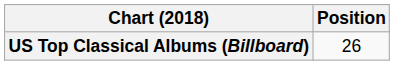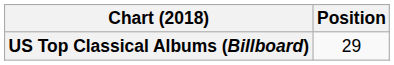US Top Classical Albums (Billboard) | Position: 26 -> 29
